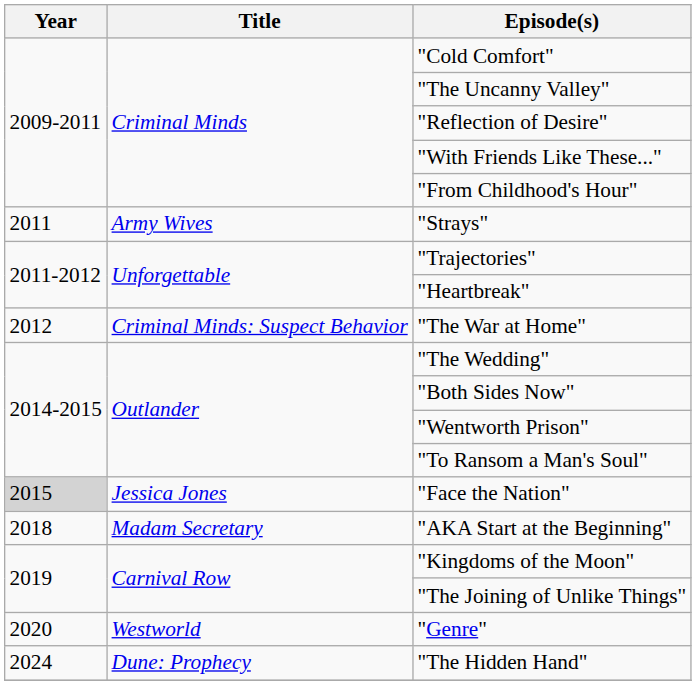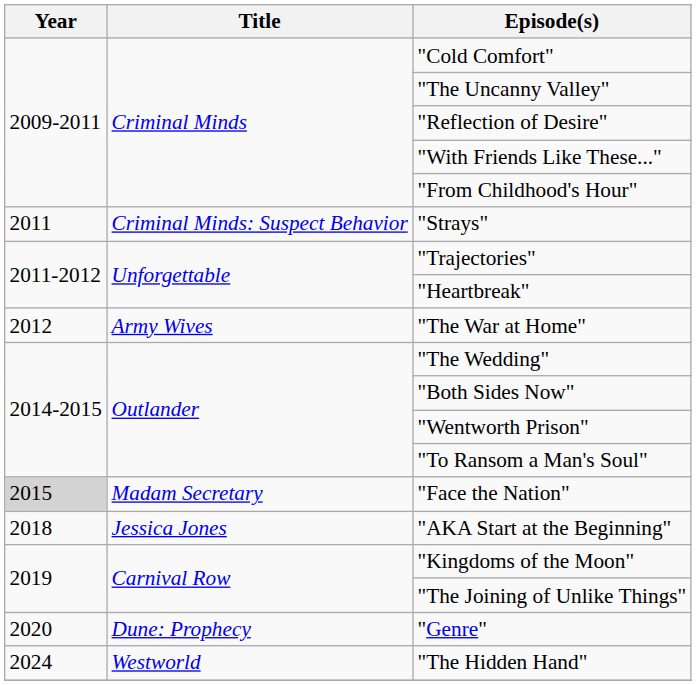"Strays" | Title: Army Wives -> Criminal Minds: Suspect Behavior
"The War at Home" | Title: Criminal Minds: Suspect Behavior -> Army Wives
"Face the Nation" | Title: Jessica Jones -> Madam Secretary
"AKA Start at the Beginning" | Title: Madam Secretary -> Jessica Jones
"Genre" | Title: Westworld -> Dune: Prophecy
"The Hidden Hand" | Title: Dune: Prophecy -> Westworld
